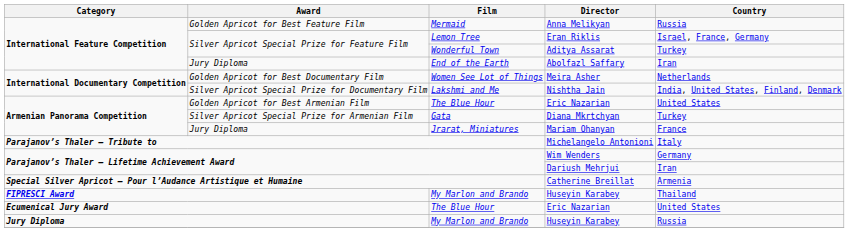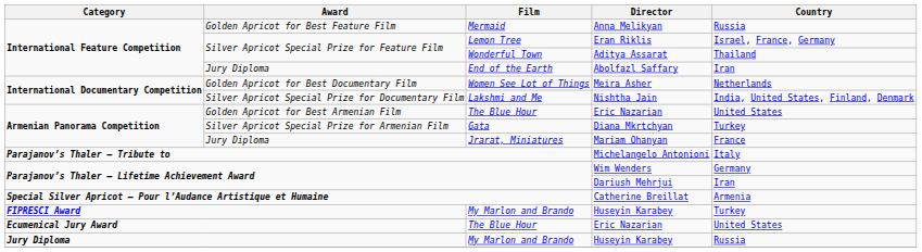Aditya Assarat | Country: Turkey -> Thailand
FIPRESCI Award / Huseyin Karabey | Country: Thailand -> Turkey
